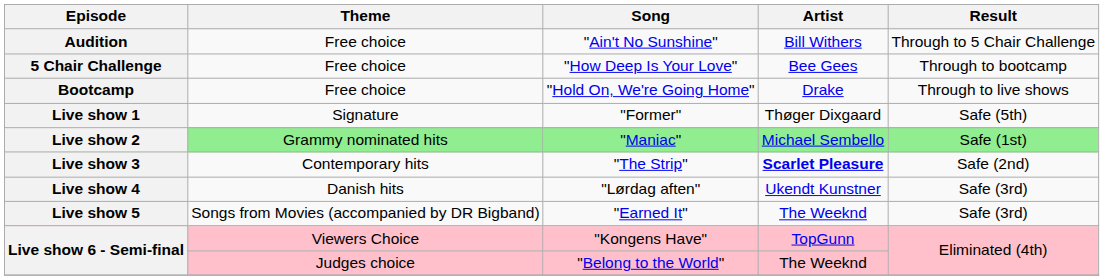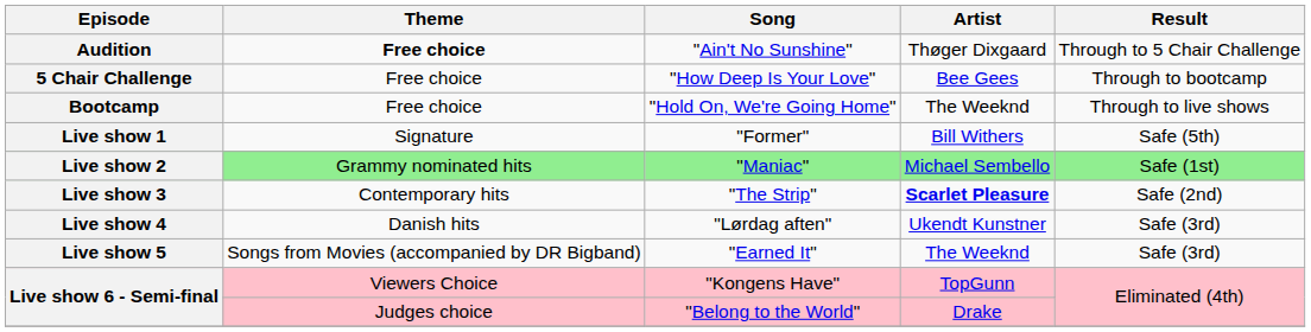Audition | Theme: normal -> bold
Audition | Artist: Bill Withers -> Thøger Dixgaard
Bootcamp | Artist: Drake -> The Weeknd
Live show 1 | Artist: Thøger Dixgaard -> Bill Withers
Live show 6 - Semi-final / "Belong to the World" | Artist: The Weeknd -> Drake
